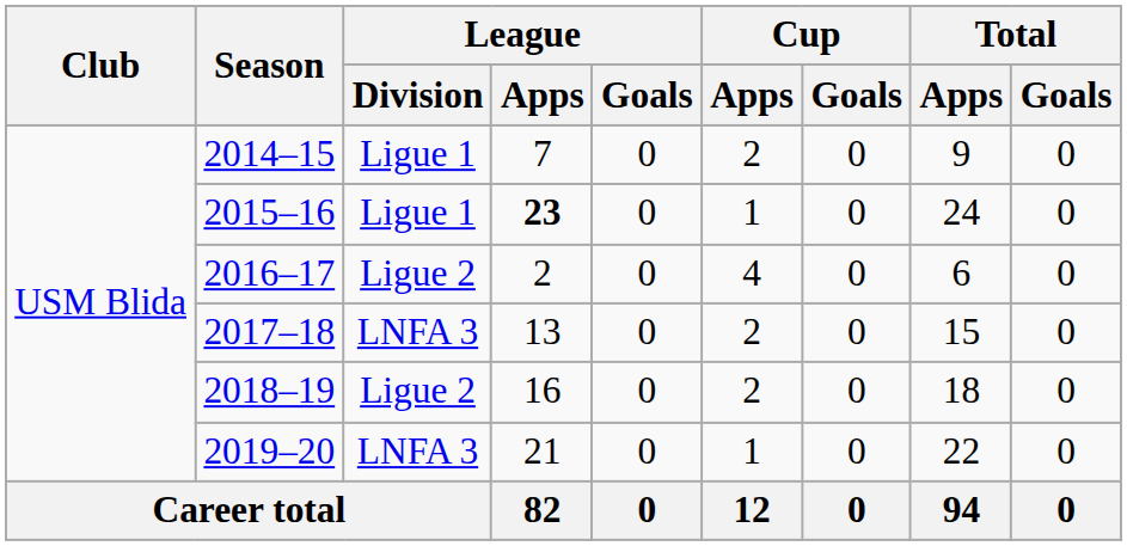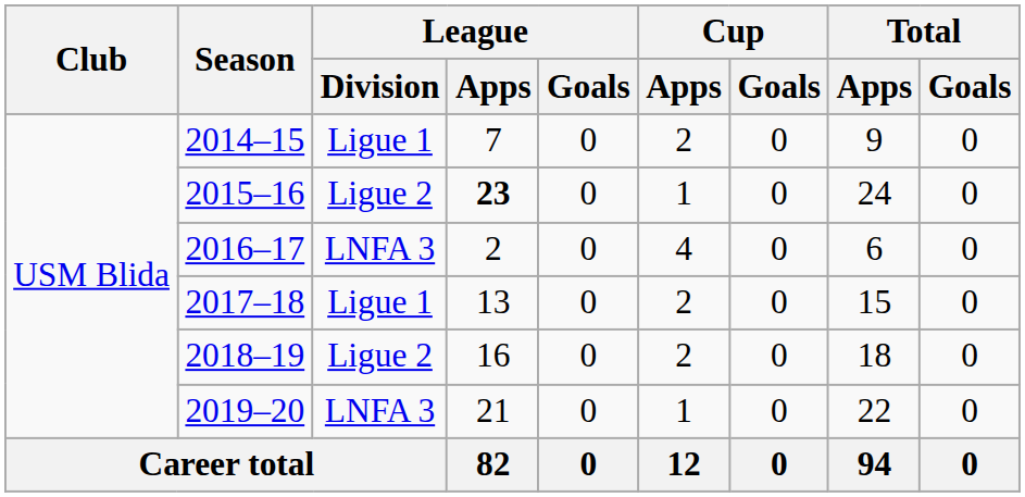2015–16 | League / Division: Ligue 1 -> Ligue 2
2016–17 | League / Division: Ligue 2 -> LNFA 3
2017–18 | League / Division: LNFA 3 -> Ligue 1
